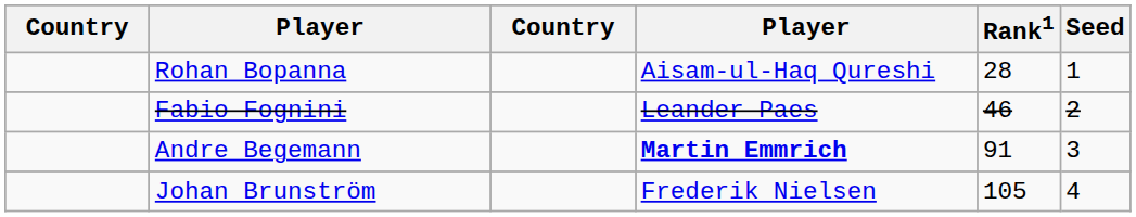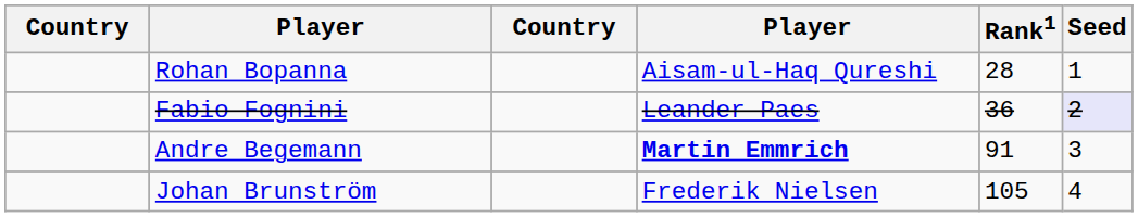Fabio Fognini | Rank1: 46 -> 36
Fabio Fognini | Seed: no background -> lavender background
